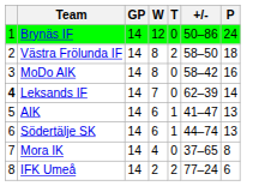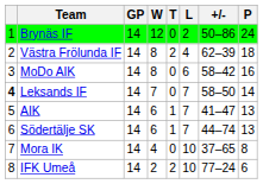+ column: L | 2 | 4 | 6 | 7 | 7 | 7 | 10 | 10
Västra Frölunda IF | +/-: 58–50 -> 62–39
Leksands IF | +/-: 62–39 -> 58–50
